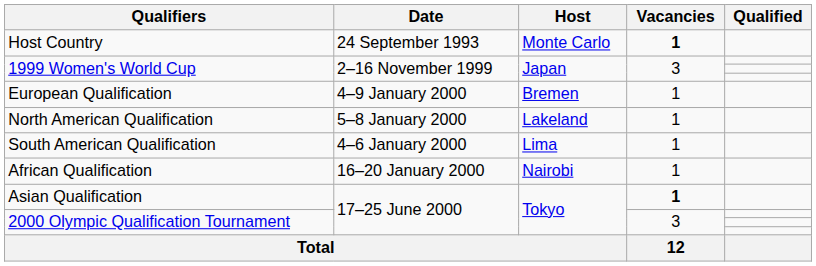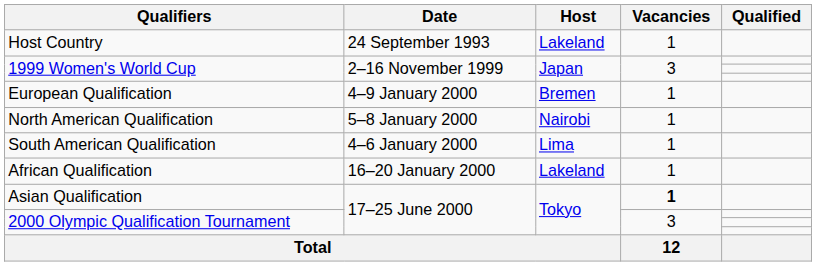Host Country | Host: Monte Carlo -> Lakeland
Host Country | Vacancies: bold -> normal
North American Qualification | Host: Lakeland -> Nairobi
African Qualification | Host: Nairobi -> Lakeland
